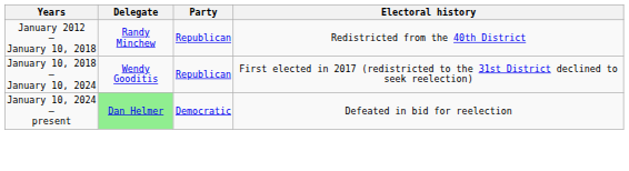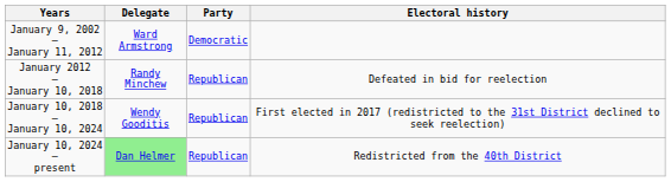+ row: January 9, 2002 – January 11, 2012 | Ward Armstrong | Democratic
January 2012 – January 10, 2018 | Electoral history: Redistricted from the 40th District -> Defeated in bid for reelection
January 10, 2024 – present | Party: Democratic -> Republican
January 10, 2024 – present | Electoral history: Defeated in bid for reelection -> Redistricted from the 40th District
